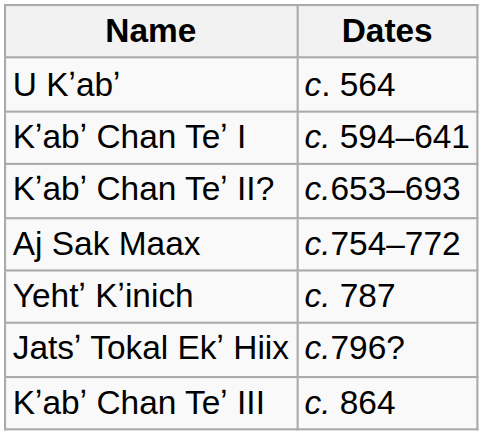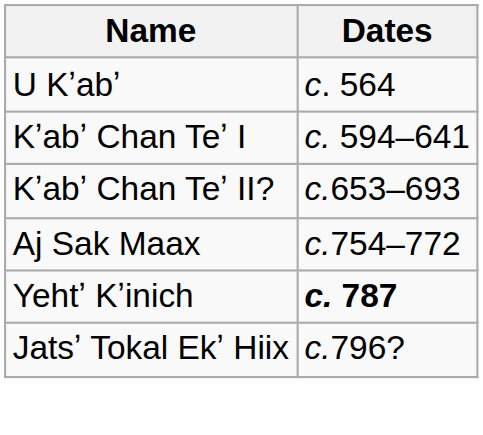Yehtʼ Kʼinich | Dates: normal -> bold
- row: Kʼabʼ Chan Teʼ III | c. 864
